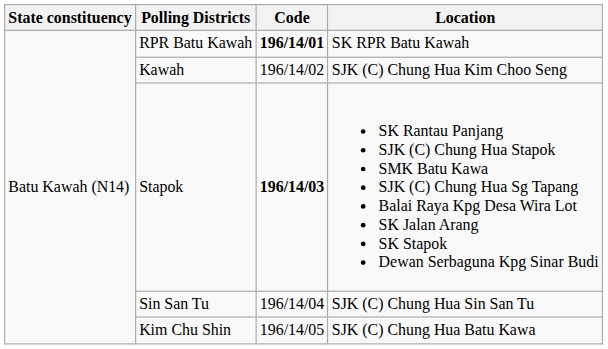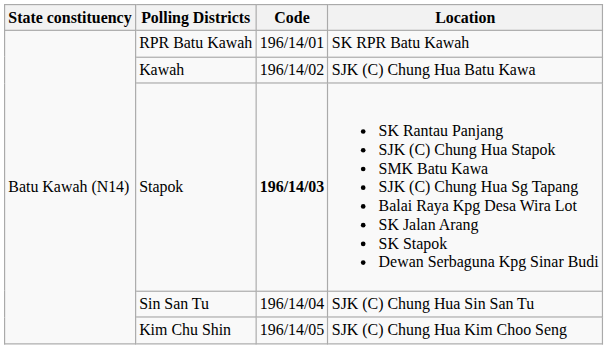RPR Batu Kawah | Code: bold -> normal
Kawah | Location: SJK (C) Chung Hua Kim Choo Seng -> SJK (C) Chung Hua Batu Kawa
Kim Chu Shin | Location: SJK (C) Chung Hua Batu Kawa -> SJK (C) Chung Hua Kim Choo Seng
